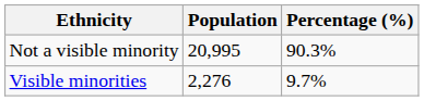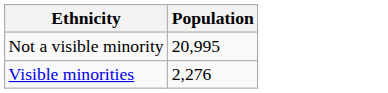- column: Percentage (%) | 90.3% | 9.7%
